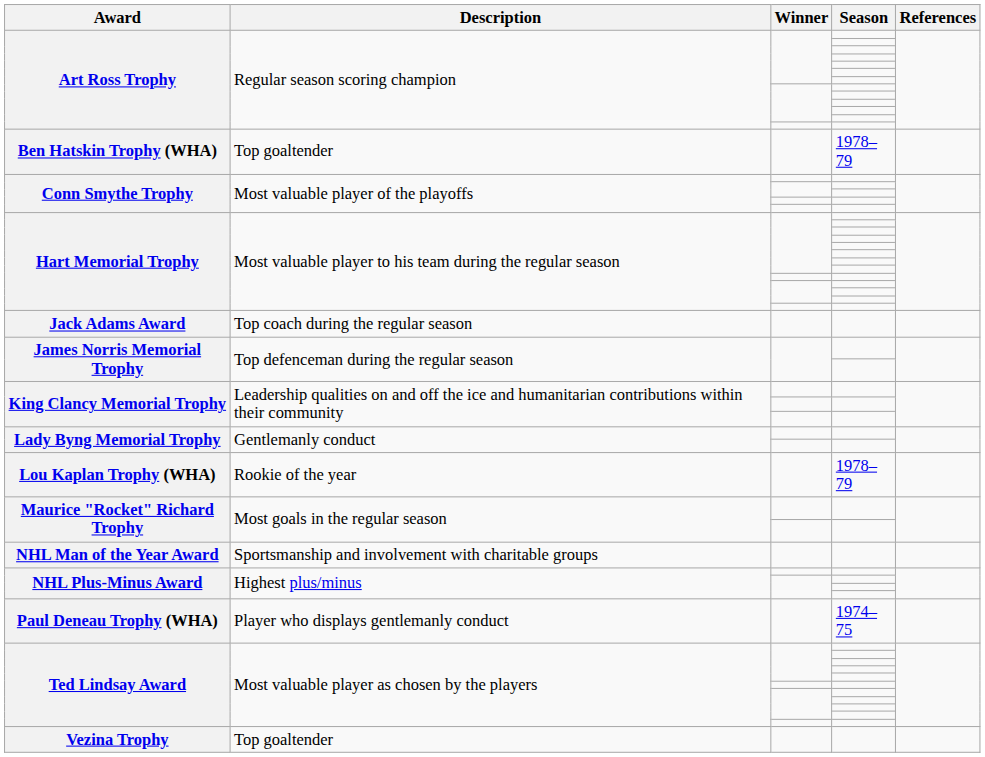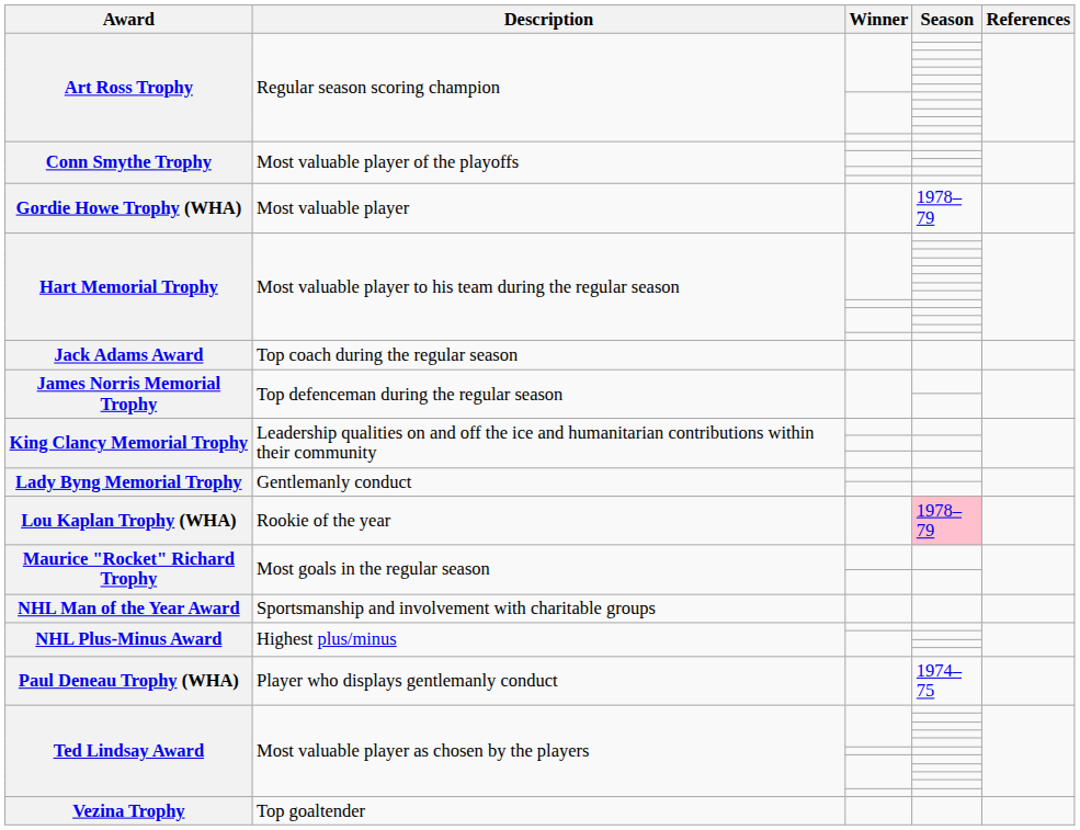- row: Ben Hatskin Trophy (WHA) | Top goaltender | 1978–79
+ row: Gordie Howe Trophy (WHA) | Most valuable player | 1978–79
Lou Kaplan Trophy (WHA) | Season: no background -> pink background
